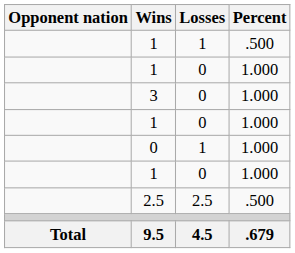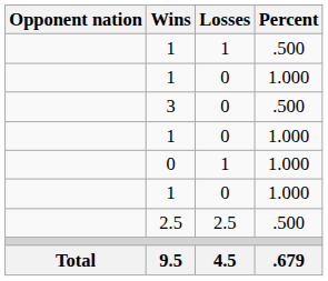3 | Percent: 1.000 -> .500
